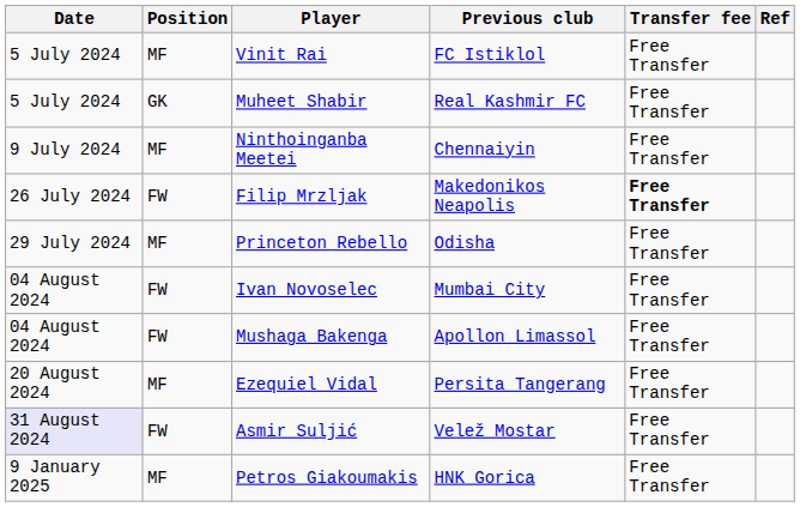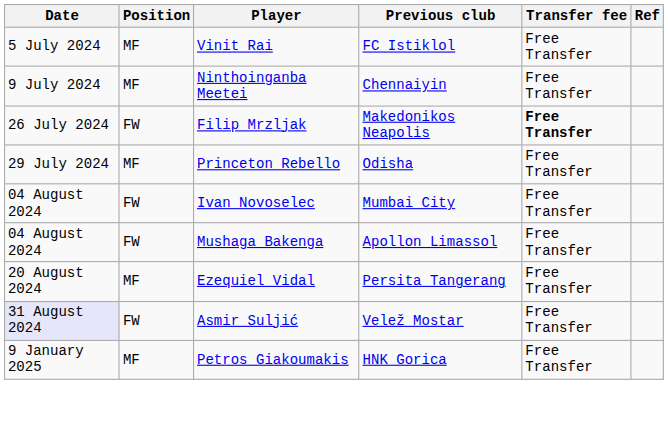- row: 5 July 2024 | GK | Muheet Shabir | Real Kashmir FC | Free Transfer
